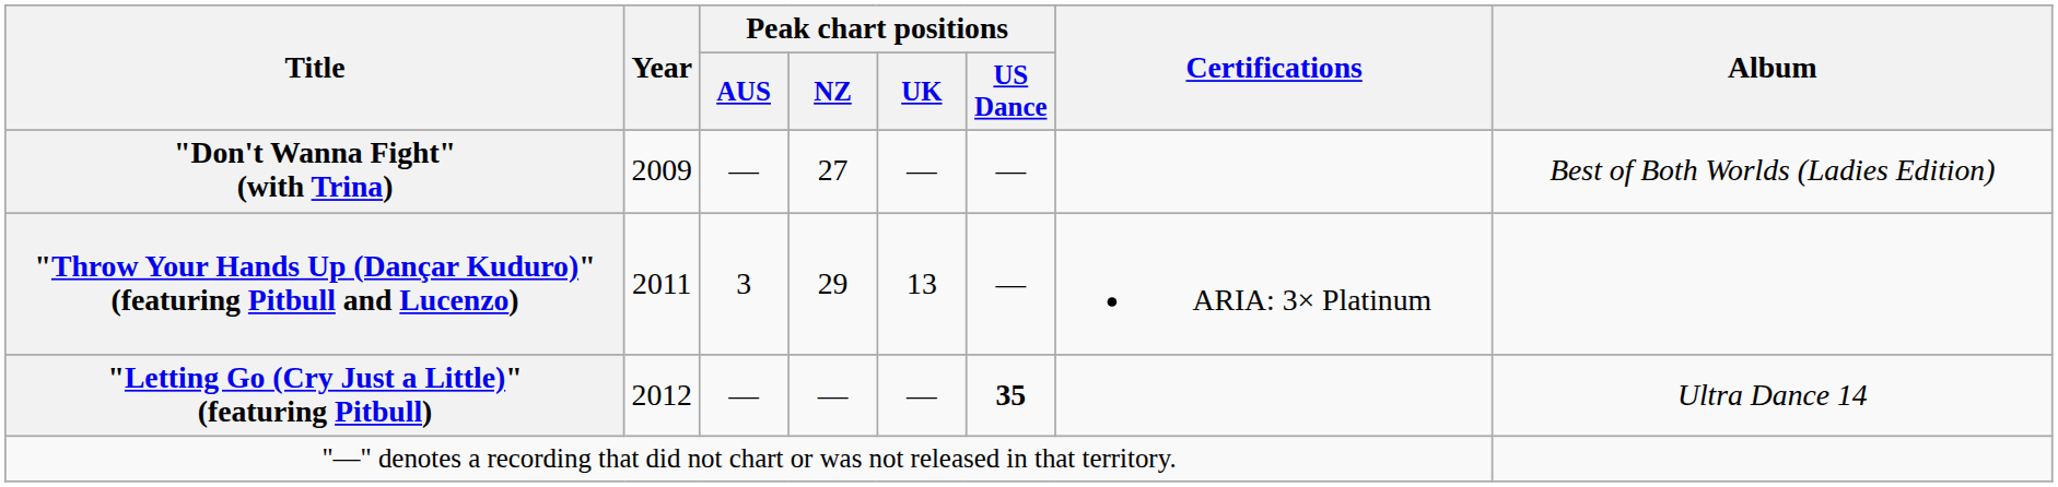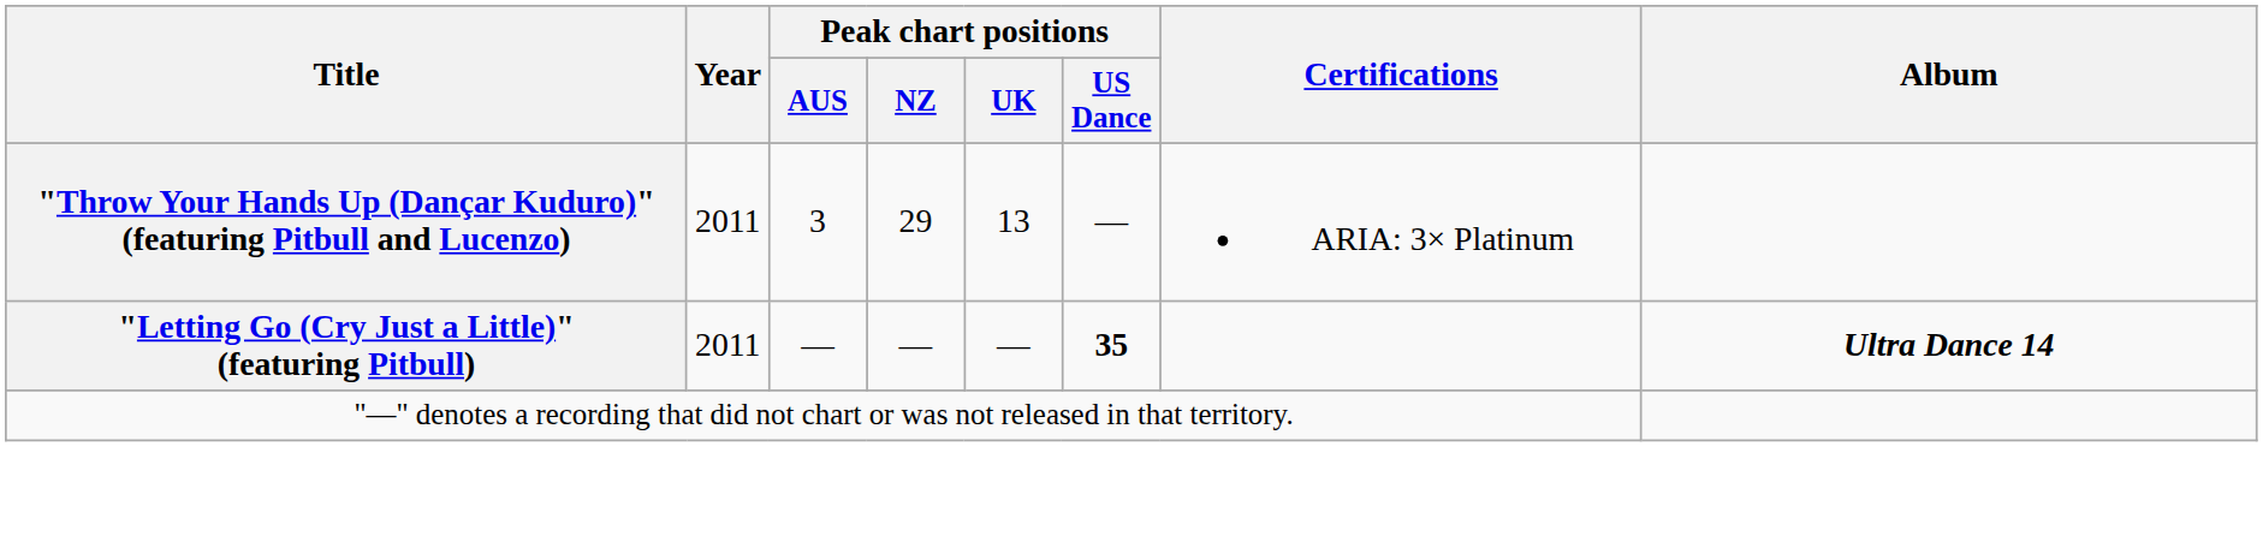- row: "Don't Wanna Fight" (with Trina) | 2009 | — | 27 | — | — | Best of Both Worlds (Ladies Edition)
"Letting Go (Cry Just a Little)" (featuring Pitbull) | Year: 2012 -> 2011
"Letting Go (Cry Just a Little)" (featuring Pitbull) | Album: normal -> bold
